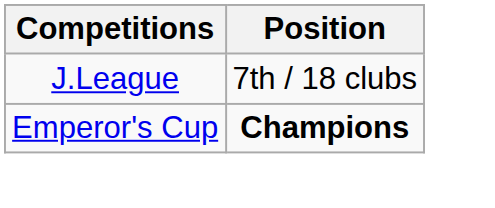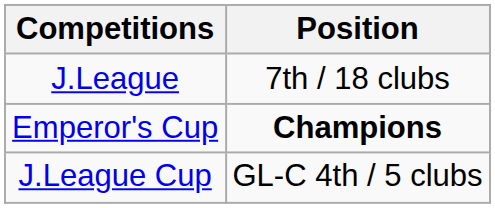+ row: J.League Cup | GL-C 4th / 5 clubs
